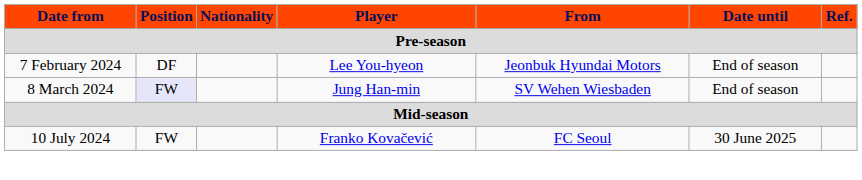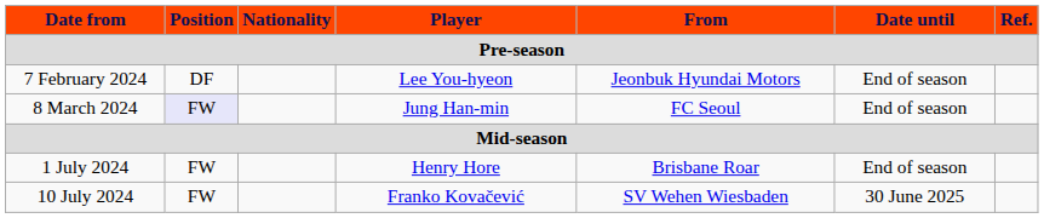8 March 2024 | From: SV Wehen Wiesbaden -> FC Seoul
+ row: 1 July 2024 | FW | Henry Hore | Brisbane Roar | End of season
10 July 2024 | From: FC Seoul -> SV Wehen Wiesbaden
